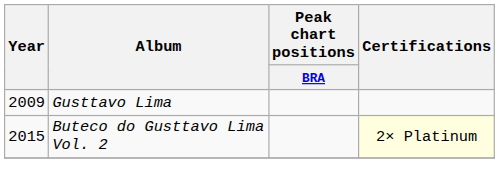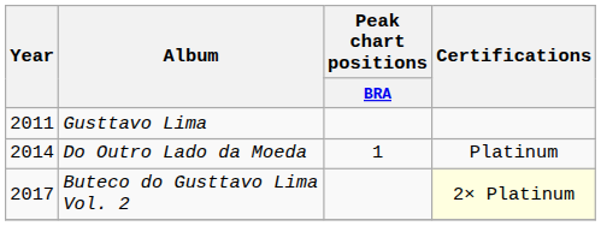Gusttavo Lima | Year: 2009 -> 2011
+ row: 2014 | Do Outro Lado da Moeda | 1 | Platinum
Buteco do Gusttavo Lima Vol. 2 | Year: 2015 -> 2017
